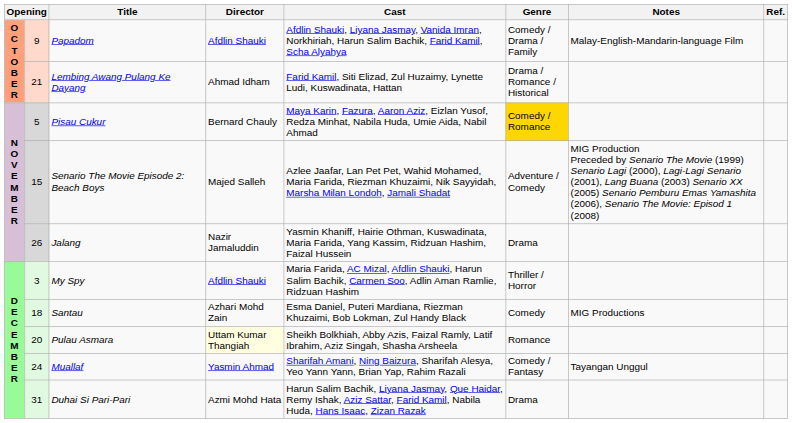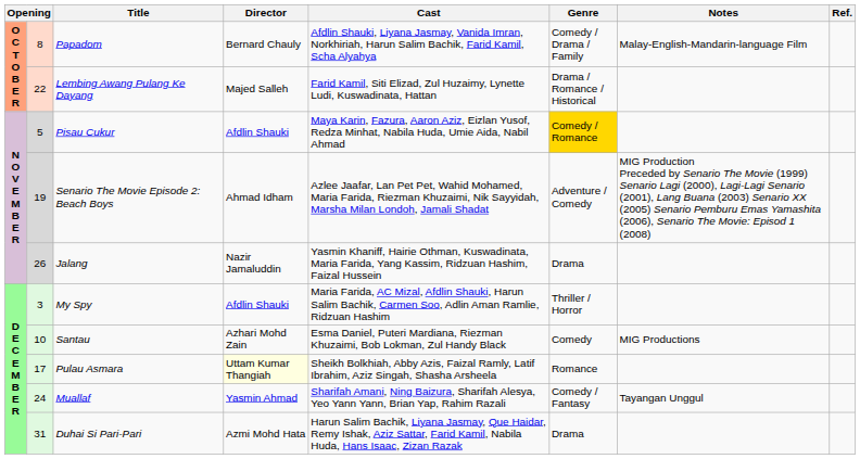Papadom | column 2: 9 -> 8
Papadom | Director: Afdlin Shauki -> Bernard Chauly
Lembing Awang Pulang Ke Dayang | column 2: 21 -> 22
Lembing Awang Pulang Ke Dayang | Director: Ahmad Idham -> Majed Salleh
Pisau Cukur | Director: Bernard Chauly -> Afdlin Shauki
Senario The Movie Episode 2: Beach Boys | column 2: 15 -> 19
Senario The Movie Episode 2: Beach Boys | Director: Majed Salleh -> Ahmad Idham
Santau | column 2: 18 -> 10
Pulau Asmara | column 2: 20 -> 17
